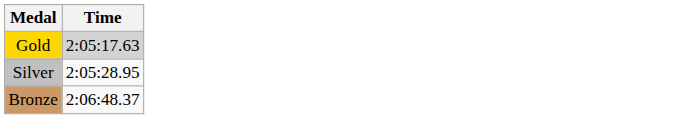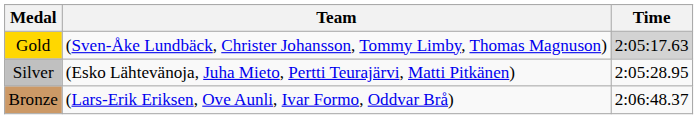+ column: Team | (Sven-Åke Lundbäck, Christer Johansson, Tommy Limby, Thomas Magnuson) | (Esko Lähtevänoja, Juha Mieto, Pertti Teurajärvi, Matti Pitkänen) | (Lars-Erik Eriksen, Ove Aunli, Ivar Formo, Oddvar Brå)
